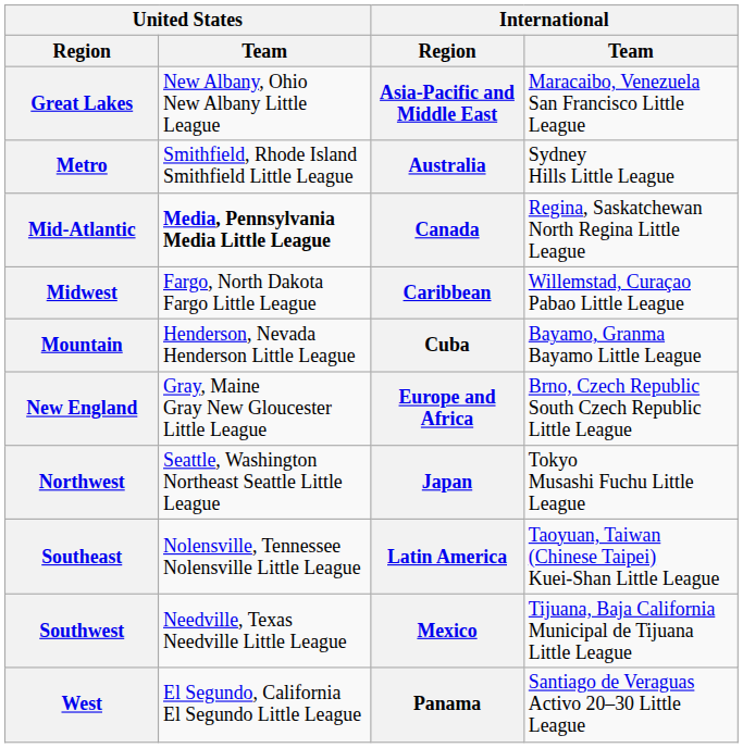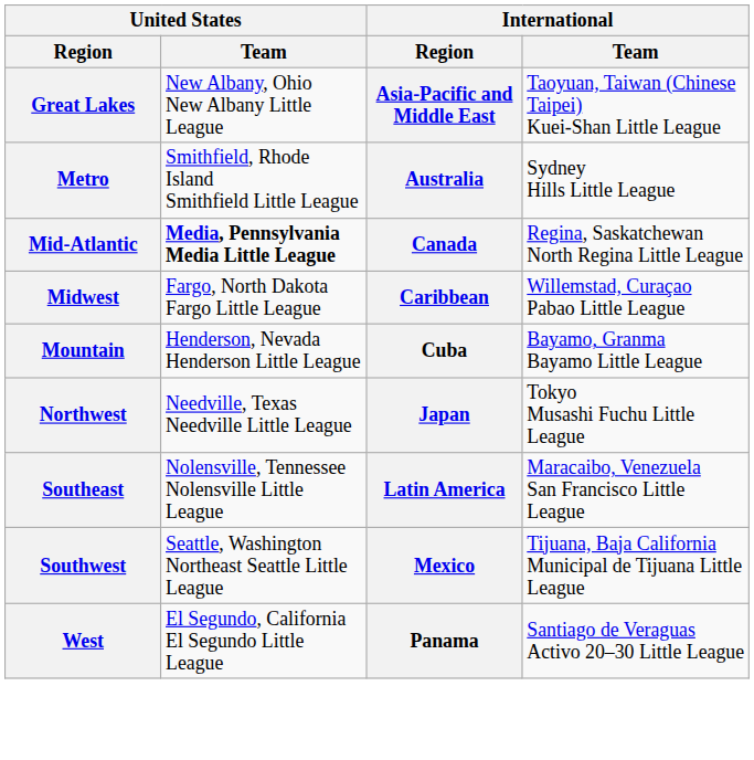Great Lakes | International / Team: Maracaibo, Venezuela San Francisco Little League -> Taoyuan, Taiwan (Chinese Taipei) Kuei-Shan Little League
- row: New England | Gray, Maine Gray New Gloucester Little League | Europe and Africa | Brno, Czech Republic South Czech Republic Little League
Northwest | United States / Team: Seattle, Washington Northeast Seattle Little League -> Needville, Texas Needville Little League
Southeast | International / Team: Taoyuan, Taiwan (Chinese Taipei) Kuei-Shan Little League -> Maracaibo, Venezuela San Francisco Little League
Southwest | United States / Team: Needville, Texas Needville Little League -> Seattle, Washington Northeast Seattle Little League
